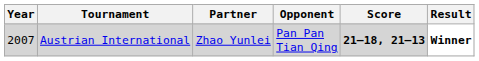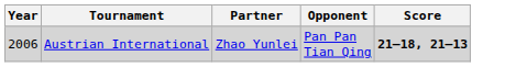- column: Result | Winner
Austrian International | Year: 2007 -> 2006
